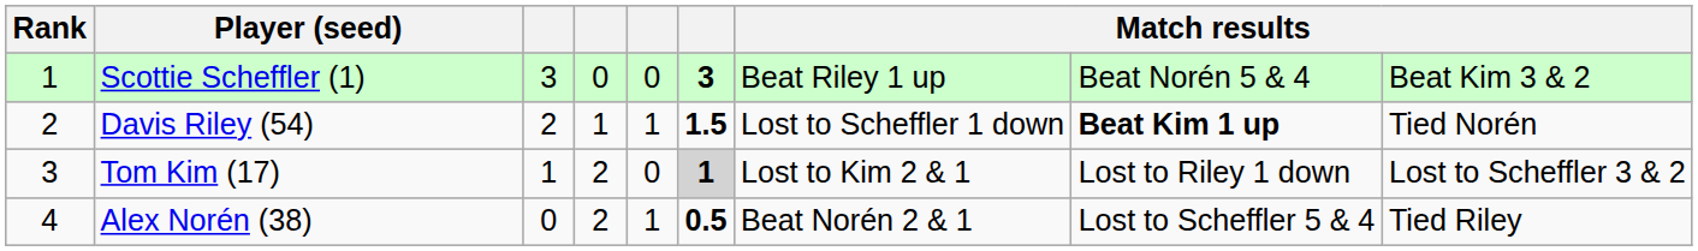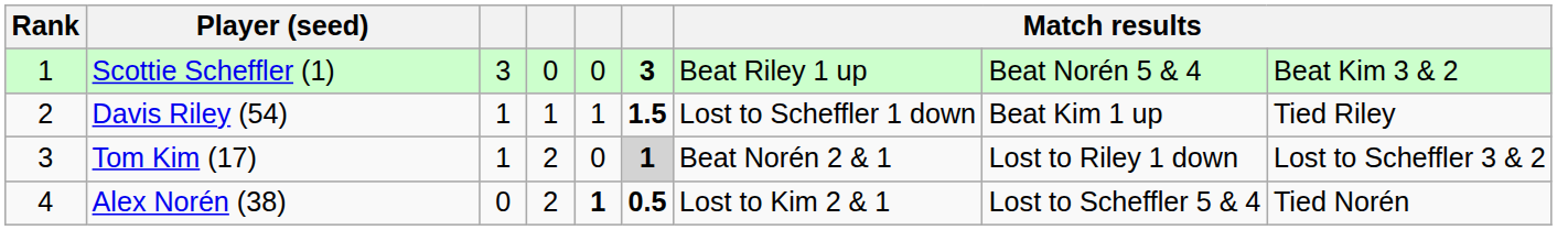Davis Riley (54) | column 3: 2 -> 1
Davis Riley (54) | column 8: bold -> normal
Davis Riley (54) | column 9: Tied Norén -> Tied Riley
Tom Kim (17) | column 7: Lost to Kim 2 & 1 -> Beat Norén 2 & 1
Alex Norén (38) | column 5: normal -> bold
Alex Norén (38) | column 7: Beat Norén 2 & 1 -> Lost to Kim 2 & 1
Alex Norén (38) | column 9: Tied Riley -> Tied Norén
